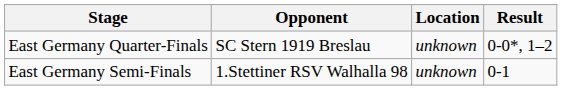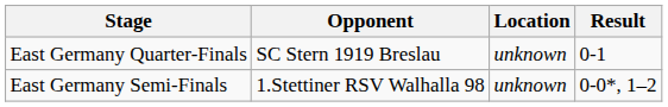East Germany Quarter-Finals | Result: 0-0*, 1–2 -> 0-1
East Germany Semi-Finals | Result: 0-1 -> 0-0*, 1–2
